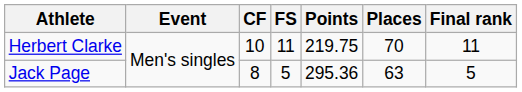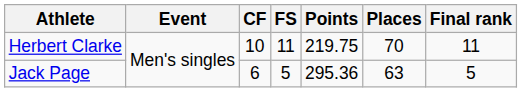Jack Page | CF: 8 -> 6
